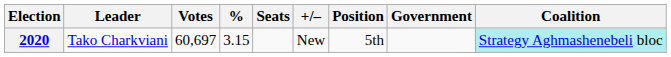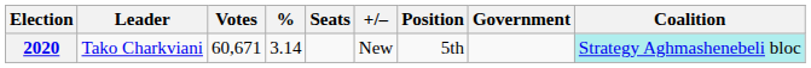2020 | Votes: 60,697 -> 60,671
2020 | %: 3.15 -> 3.14
